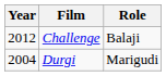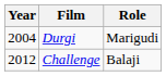rows swapped: Durgi <-> Challenge
